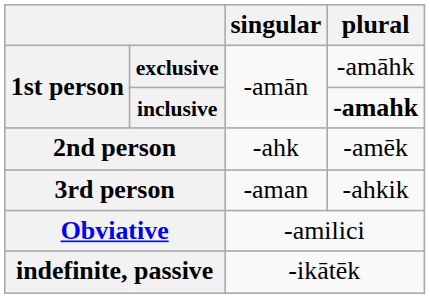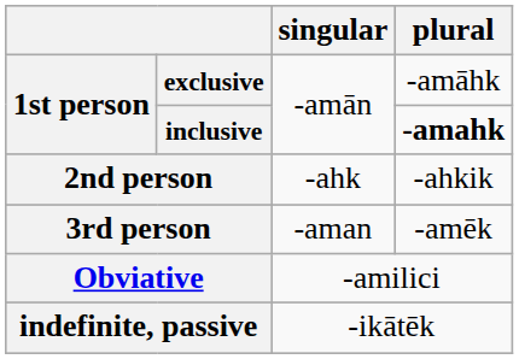2nd person | plural: -amēk -> -ahkik
3rd person | plural: -ahkik -> -amēk
